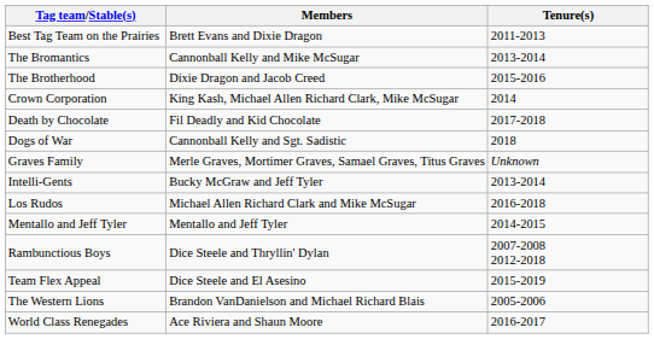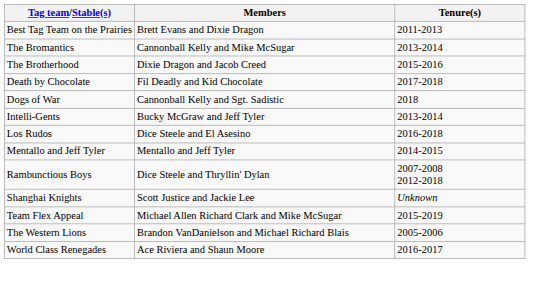- row: Crown Corporation | King Kash, Michael Allen Richard Clark, Mike McSugar | 2014
- row: Graves Family | Merle Graves, Mortimer Graves, Samael Graves, Titus Graves | Unknown
Los Rudos | Members: Michael Allen Richard Clark and Mike McSugar -> Dice Steele and El Asesino
+ row: Shanghai Knights | Scott Justice and Jackie Lee | Unknown
Team Flex Appeal | Members: Dice Steele and El Asesino -> Michael Allen Richard Clark and Mike McSugar
